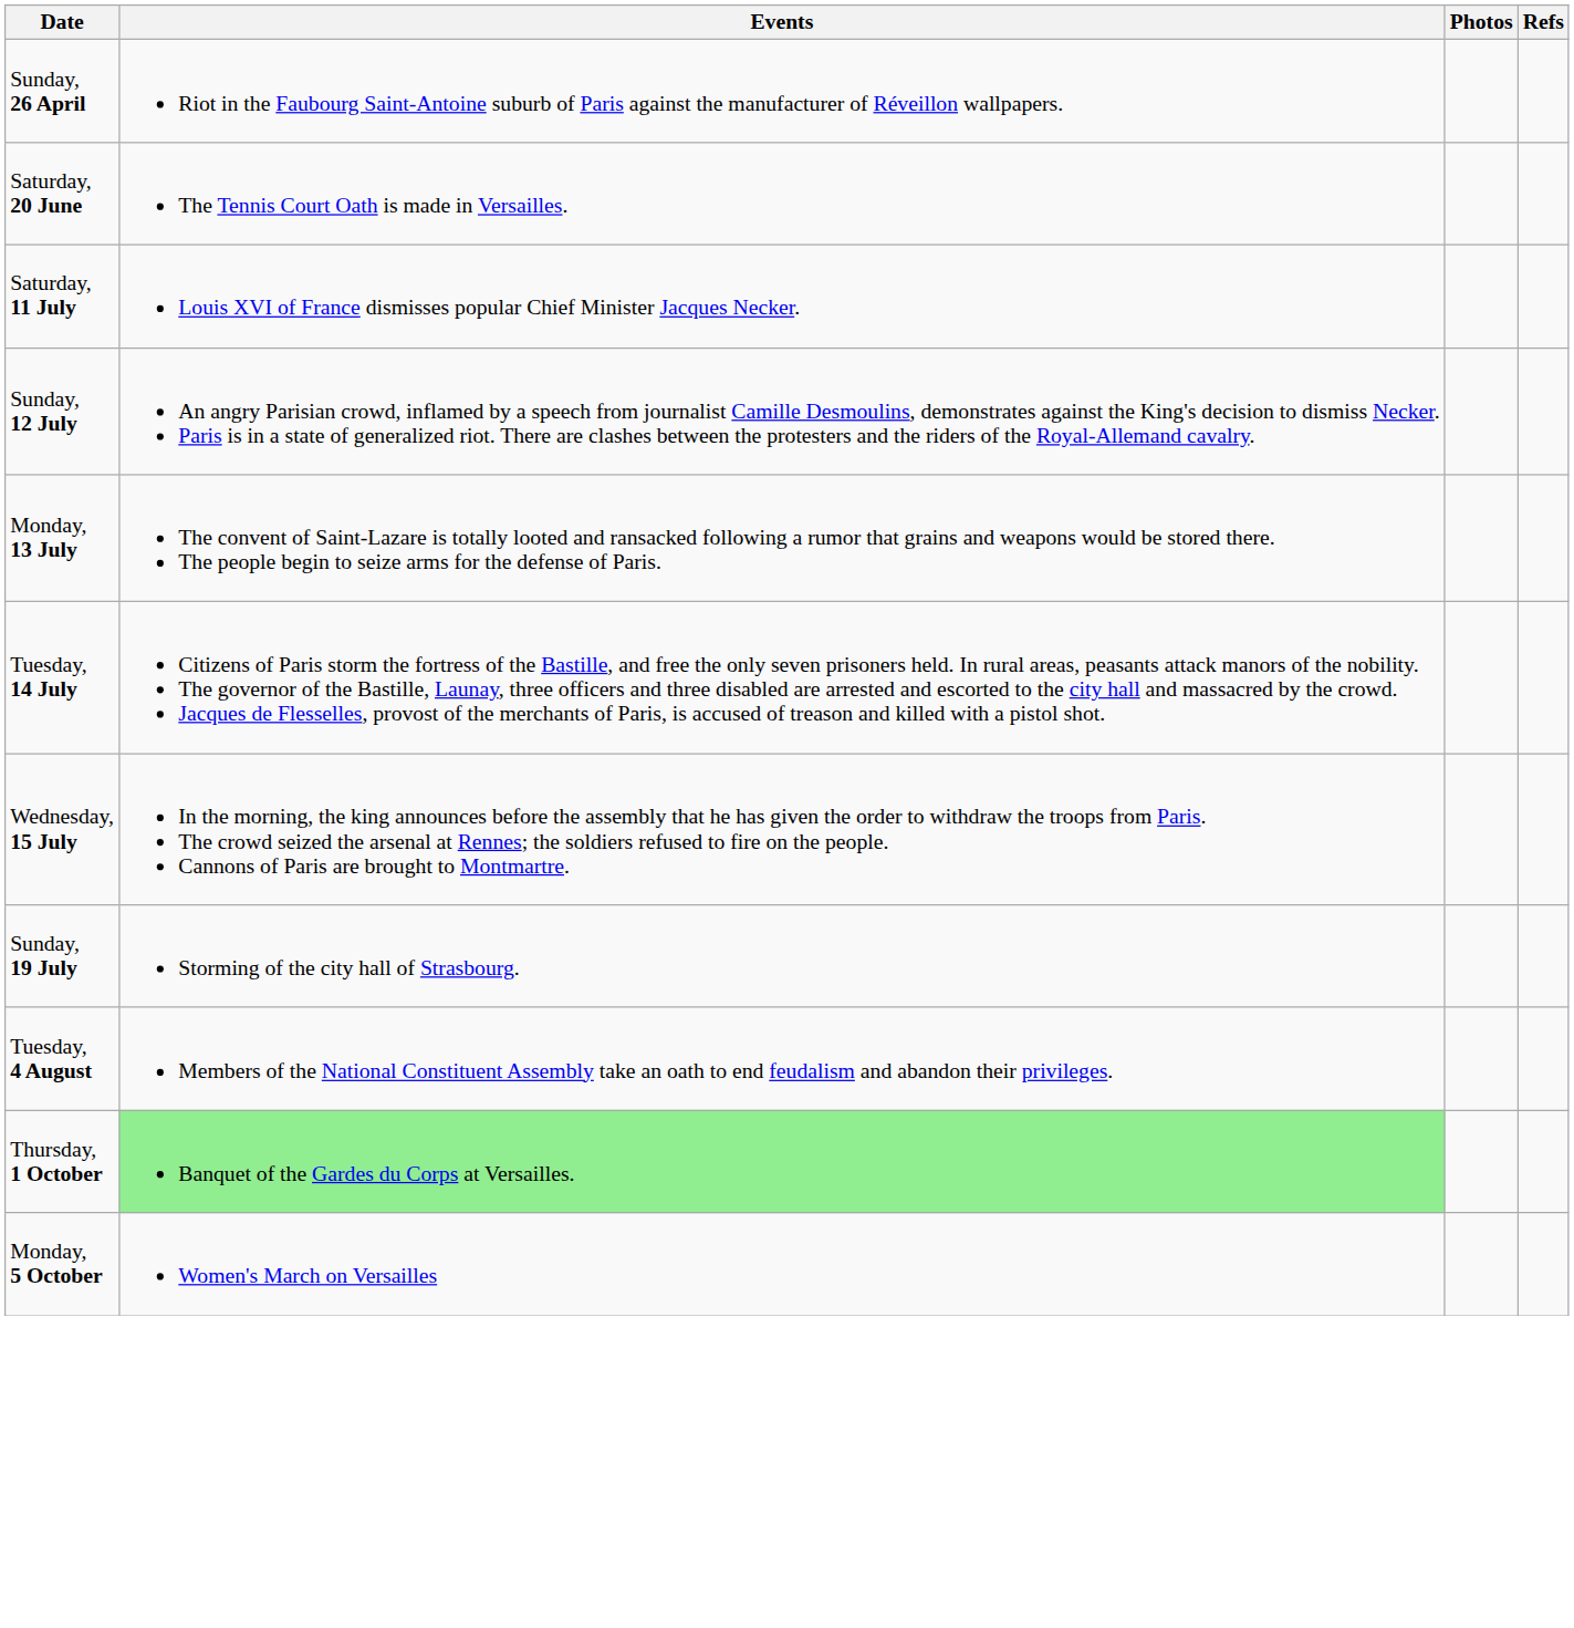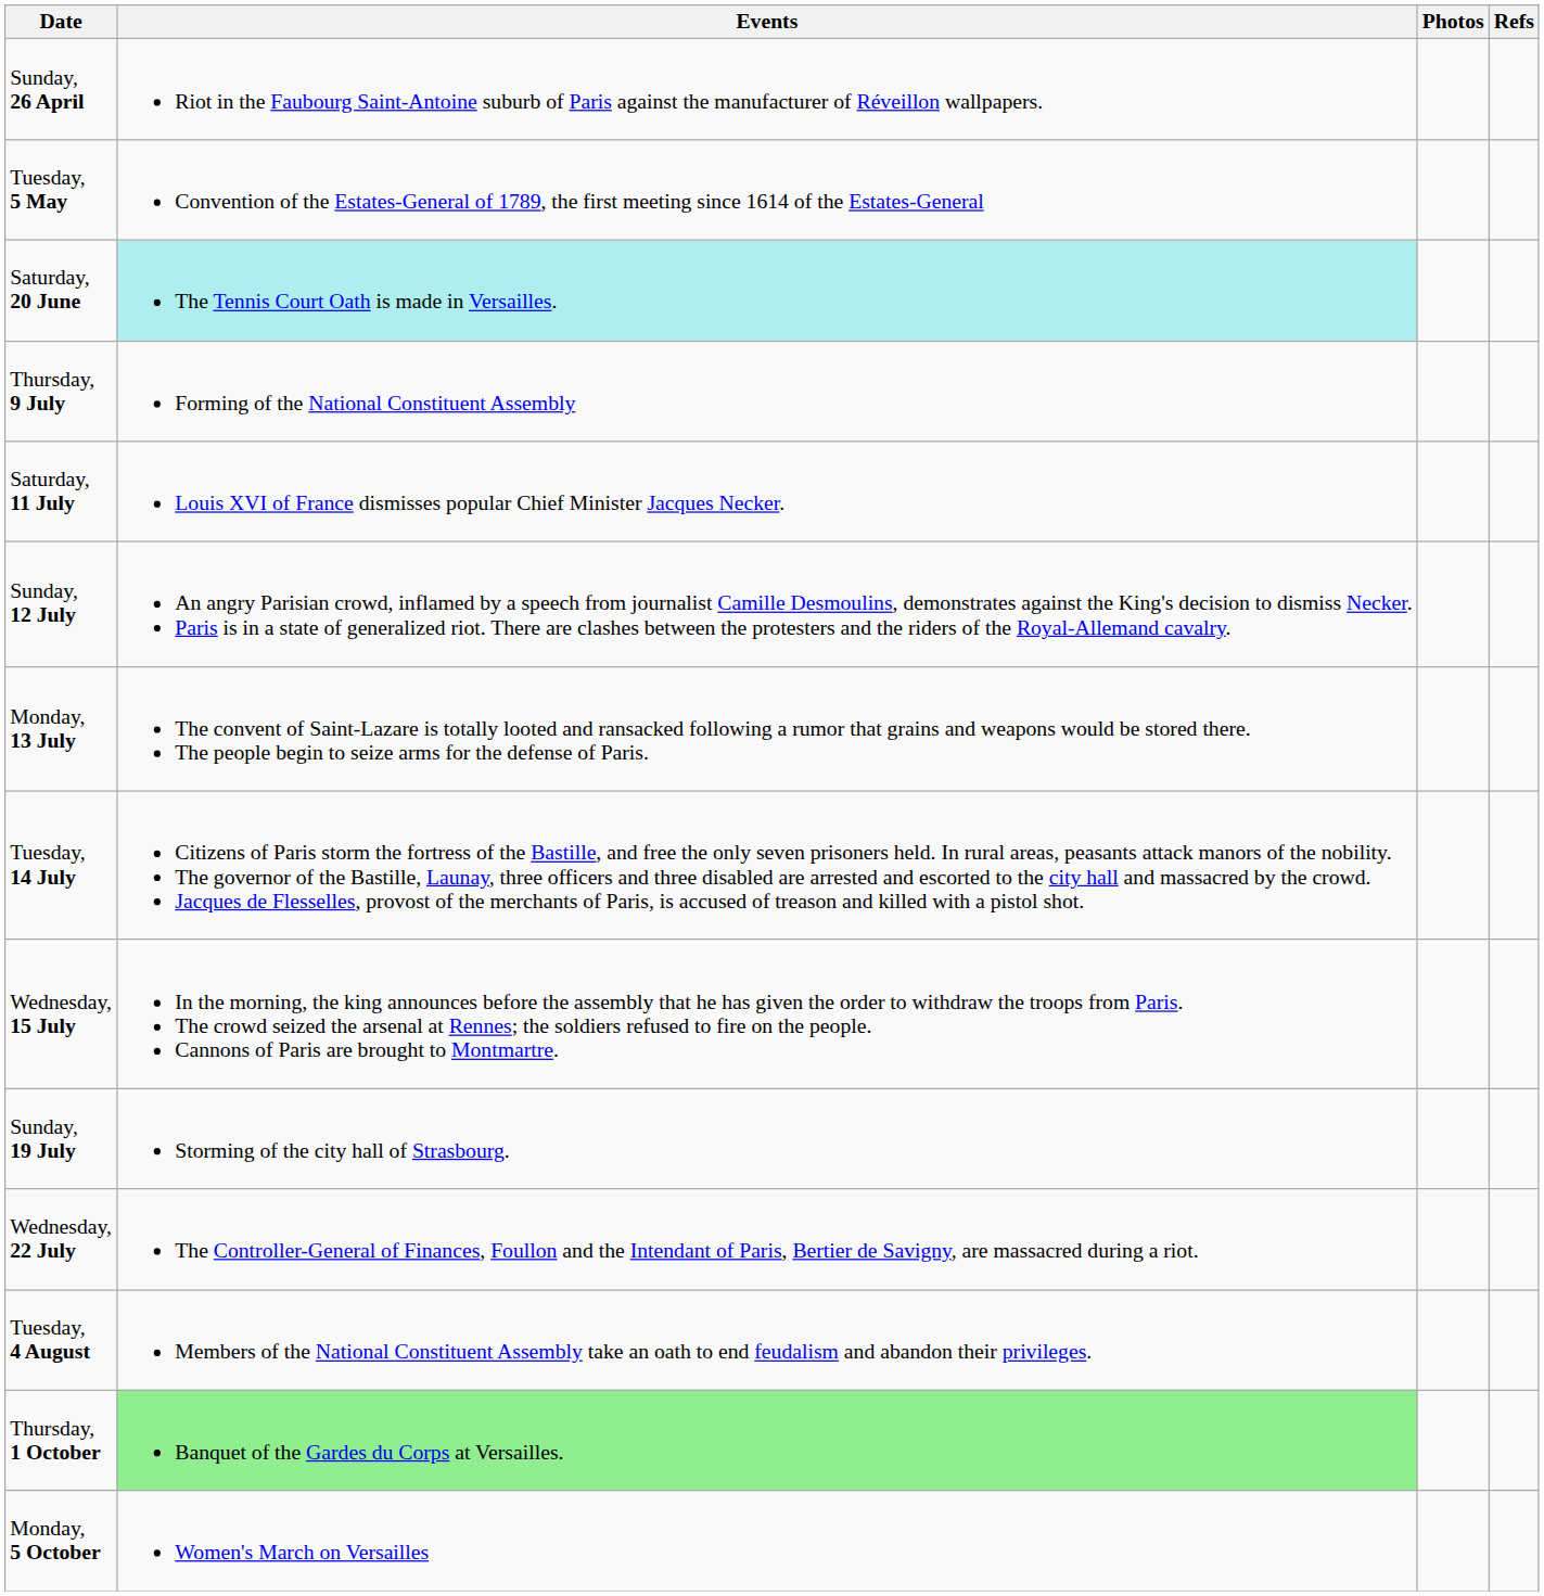+ row: Tuesday, 5 May | Convention of the Estates-General of 1789, the first meeting since 1614 of the Estates-General
Saturday, 20 June | Events: no background -> paleturquoise background
+ row: Thursday, 9 July | Forming of the National Constituent Assembly
+ row: Wednesday, 22 July | The Controller-General of Finances, Foullon and the Intendant of Paris, Bertier de Savigny, are massacred during a riot.
